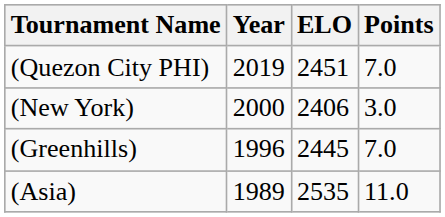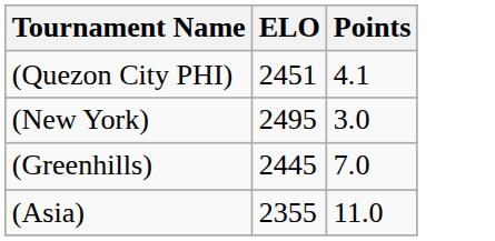- column: Year | 2019 | 2000 | 1996 | 1989
(Quezon City PHI) | Points: 7.0 -> 4.1
(New York) | ELO: 2406 -> 2495
(Asia) | ELO: 2535 -> 2355
